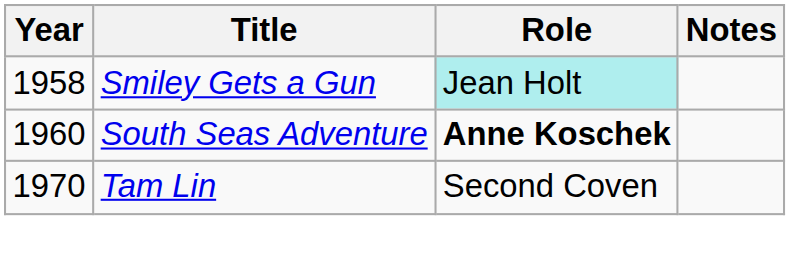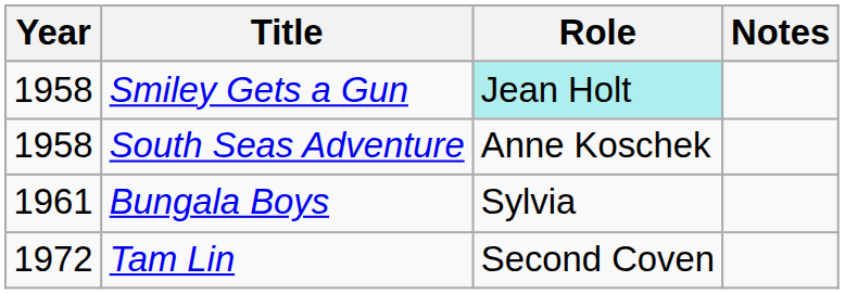South Seas Adventure | Year: 1960 -> 1958
South Seas Adventure | Role: bold -> normal
+ row: 1961 | Bungala Boys | Sylvia
Tam Lin | Year: 1970 -> 1972
